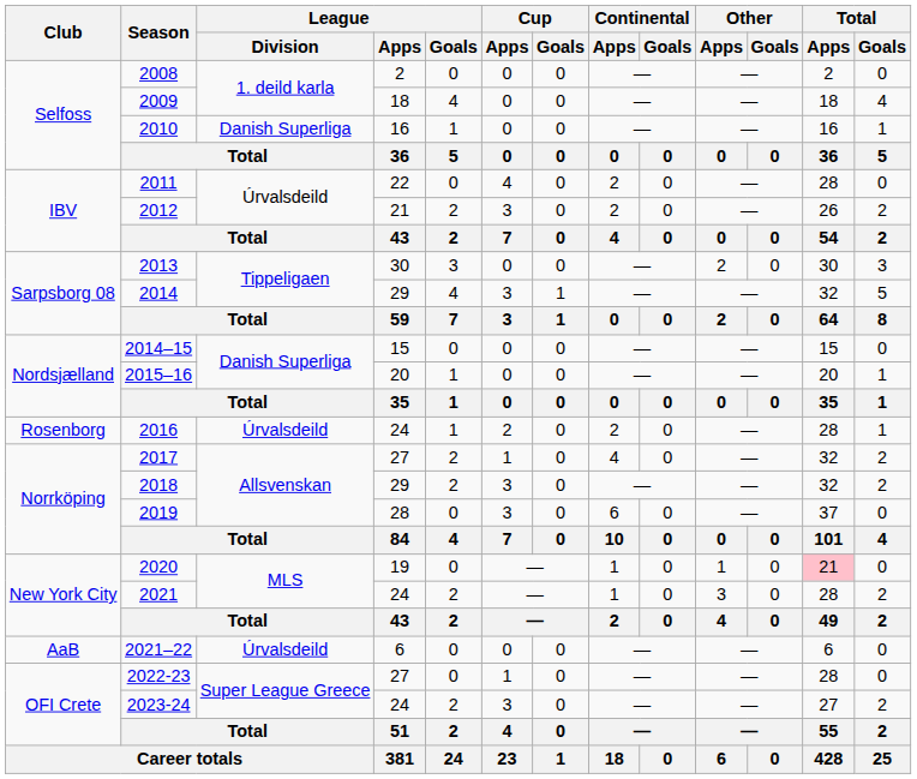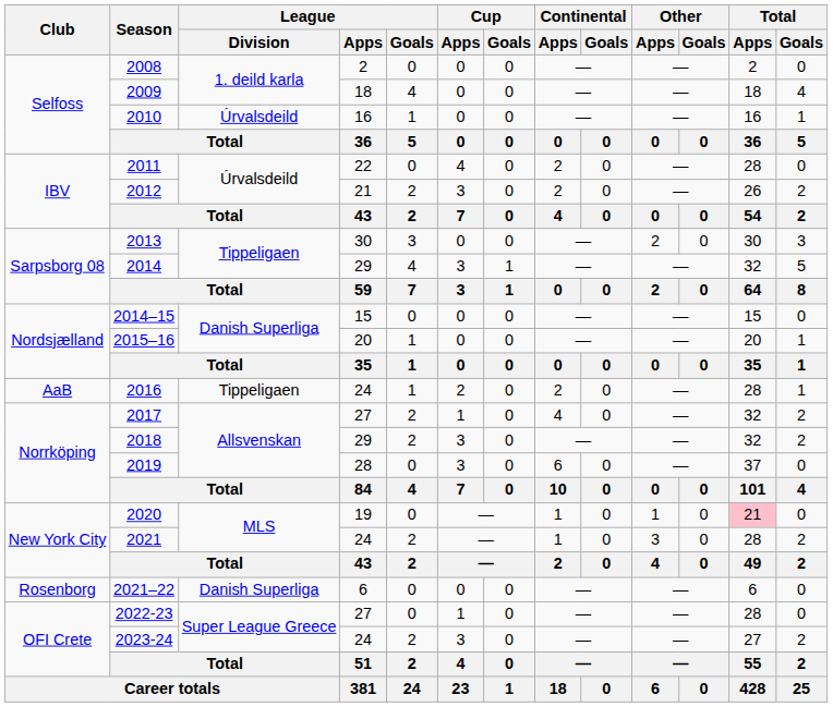2010 | League / Division: Danish Superliga -> Úrvalsdeild
2016 | Club: Rosenborg -> AaB
2016 | League / Division: Úrvalsdeild -> Tippeligaen
2021–22 | Club: AaB -> Rosenborg
2021–22 | League / Division: Úrvalsdeild -> Danish Superliga
